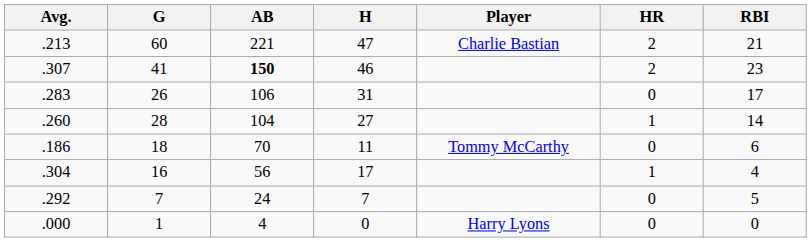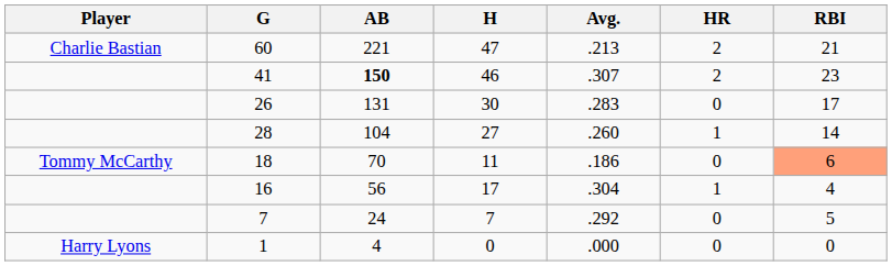columns swapped: Player <-> Avg.
26 | AB: 106 -> 131
26 | H: 31 -> 30
18 | RBI: no background -> lightsalmon background
